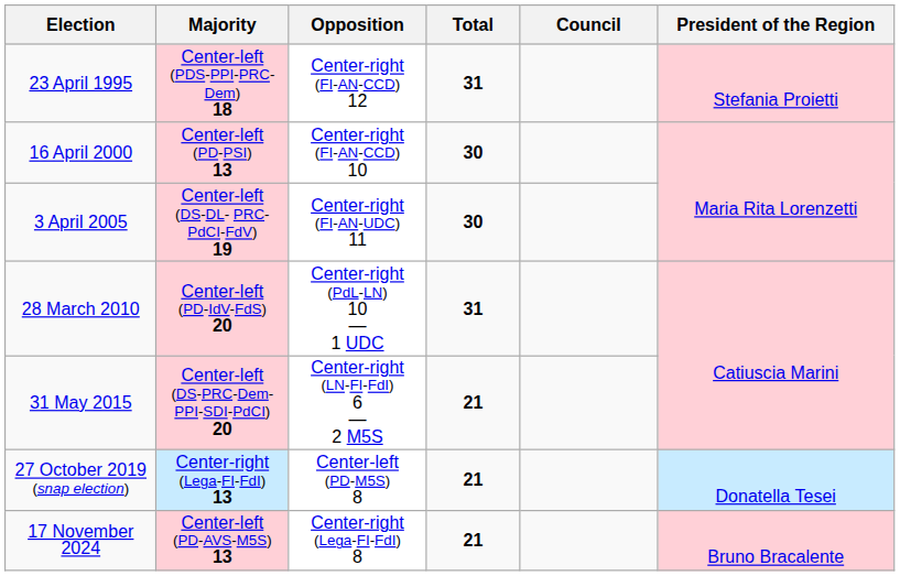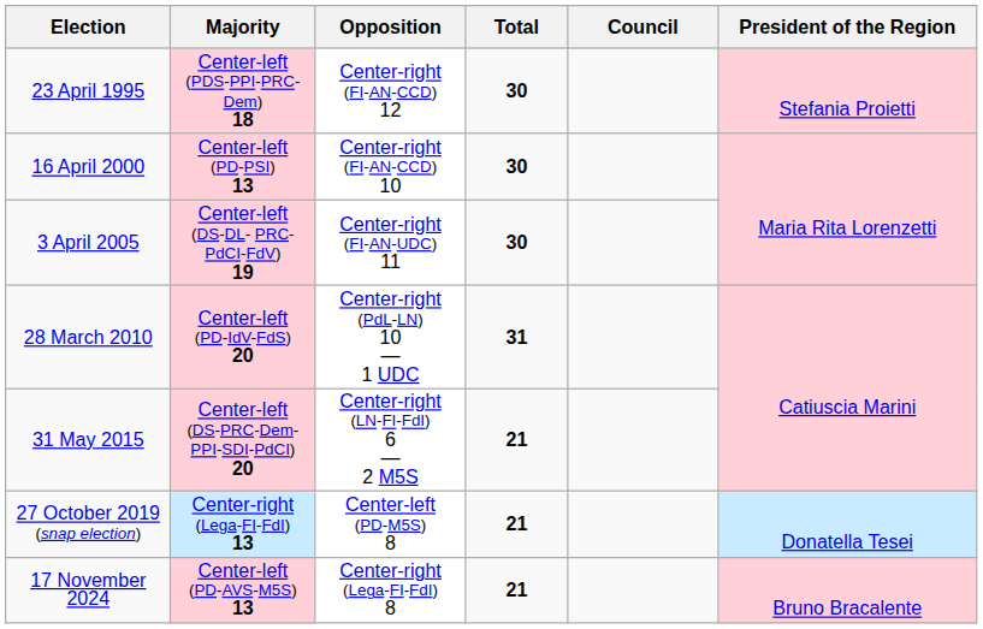23 April 1995 | Total: 31 -> 30
